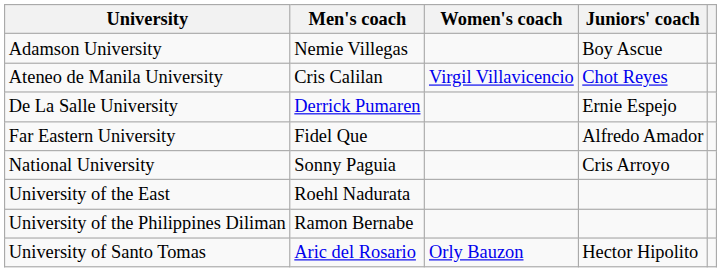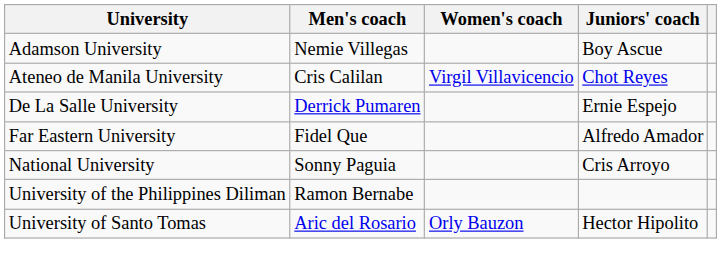- row: University of the East | Roehl Nadurata
